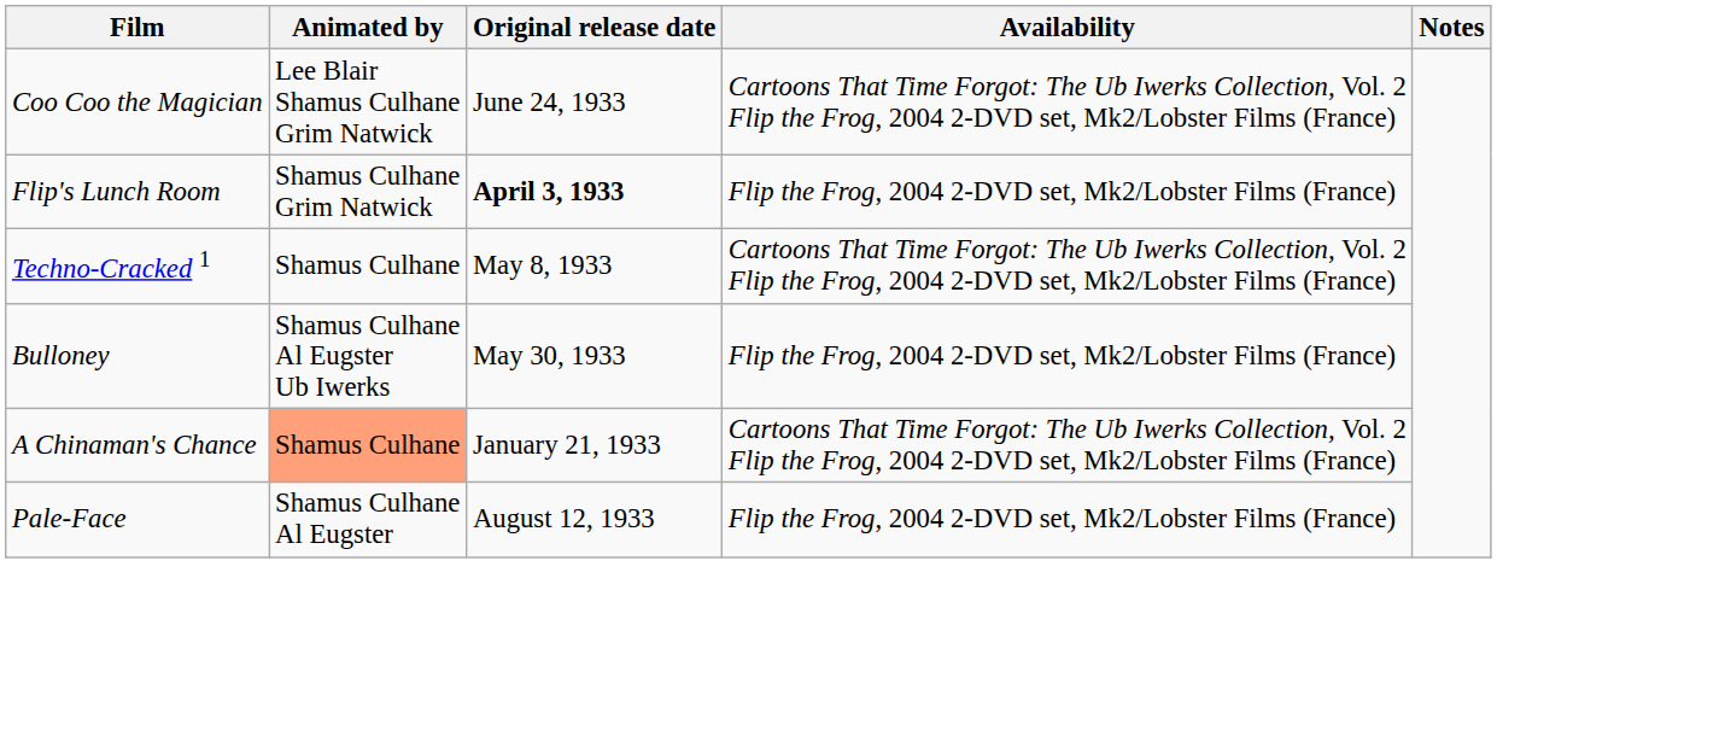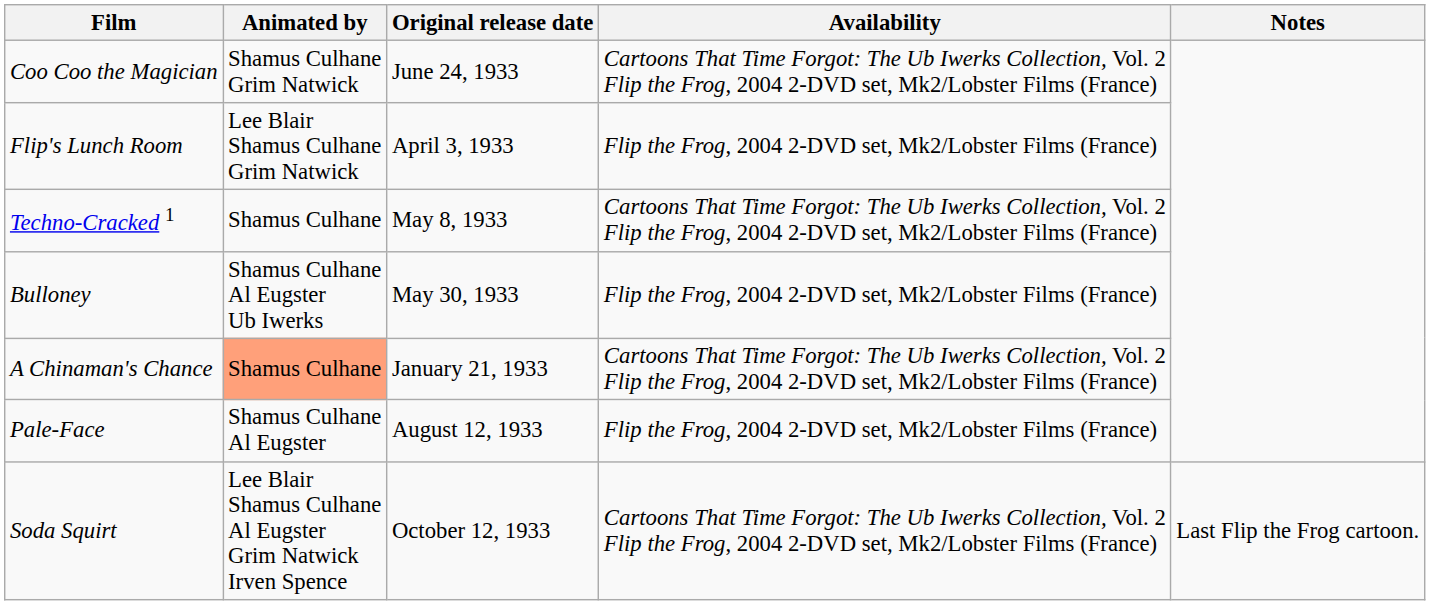Coo Coo the Magician | Animated by: Lee Blair Shamus Culhane Grim Natwick -> Shamus Culhane Grim Natwick
Flip's Lunch Room | Animated by: Shamus Culhane Grim Natwick -> Lee Blair Shamus Culhane Grim Natwick
Flip's Lunch Room | Original release date: bold -> normal
+ row: Soda Squirt | Lee Blair Shamus Culhane Al Eugster Grim Natwick Irven Spence | October 12, 1933 | Cartoons That Time Forgot: The Ub Iwerks Collection, Vol. 2 Flip the Frog, 2004 2-DVD set, Mk2/Lobster Films (France) | Last Flip the Frog cartoon.
